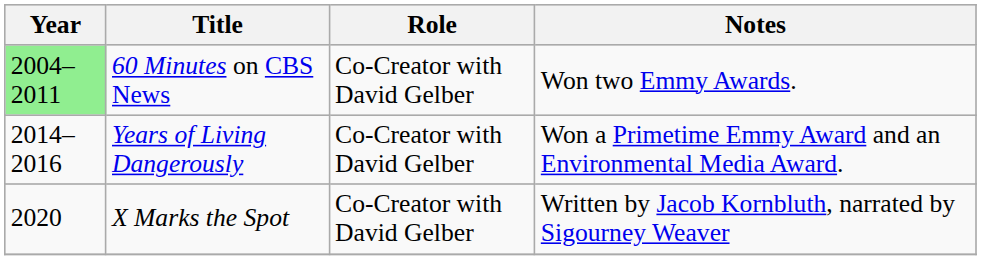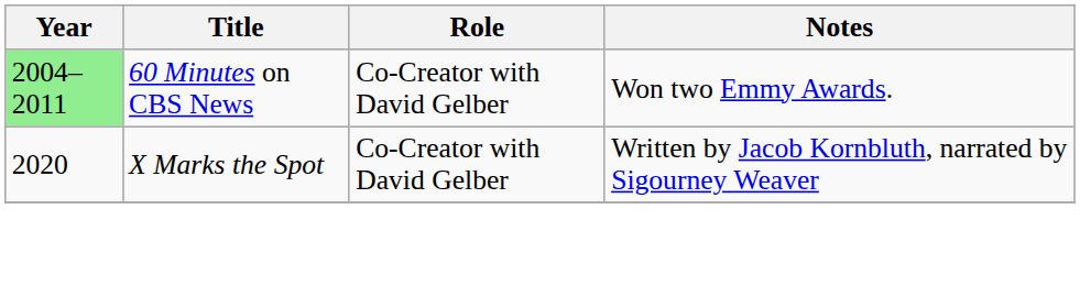- row: 2014–2016 | Years of Living Dangerously | Co-Creator with David Gelber | Won a Primetime Emmy Award and an Environmental Media Award.
